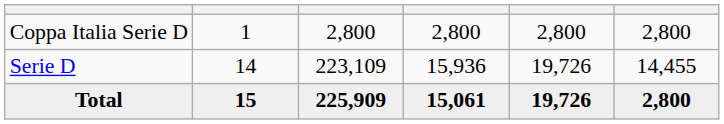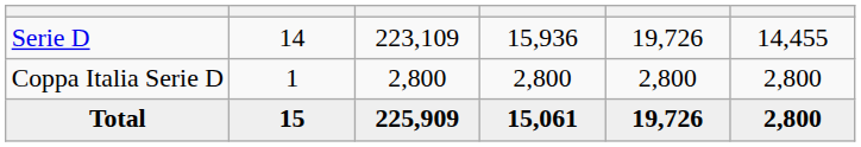rows swapped: Serie D <-> Coppa Italia Serie D
